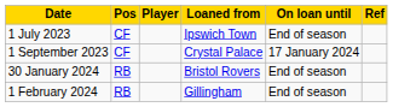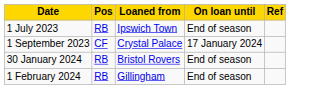- column: Player
1 July 2023 | Pos: CF -> RB
